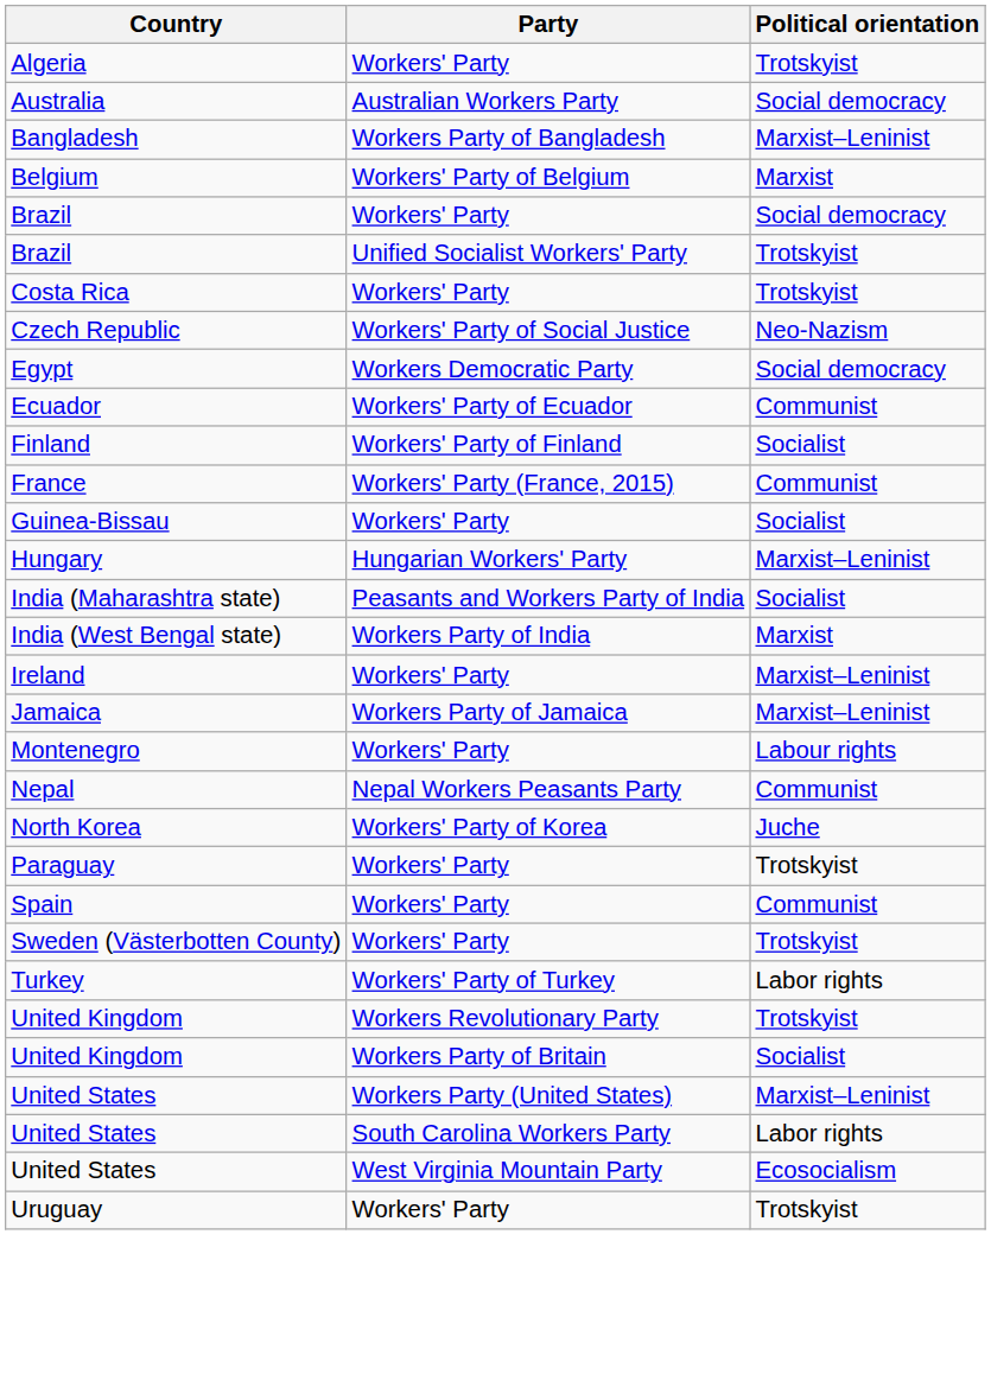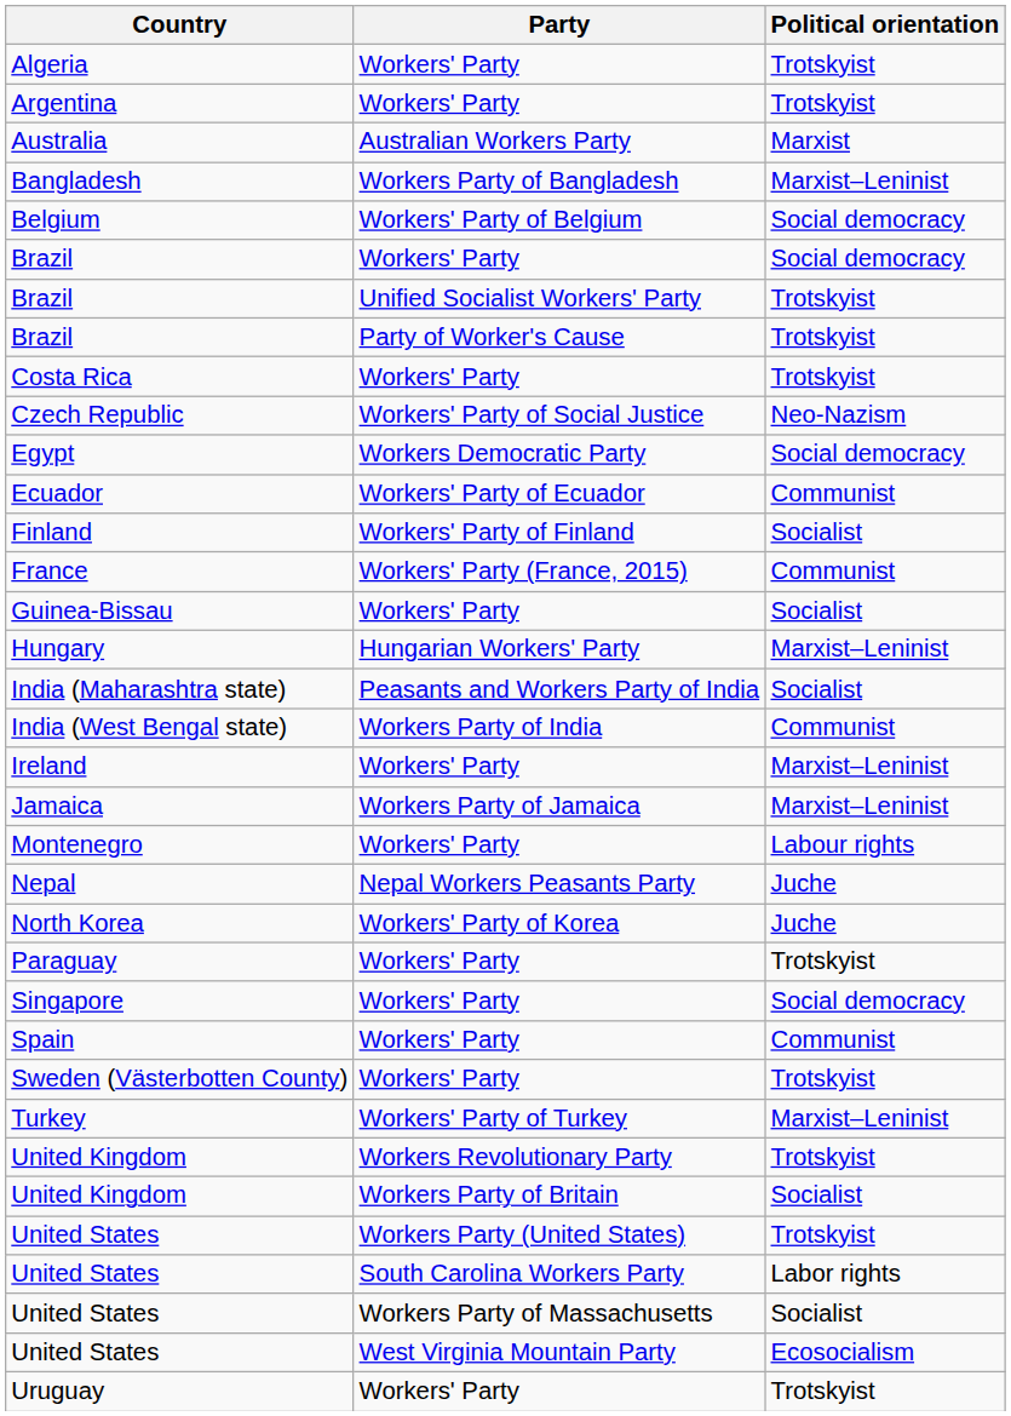+ row: Argentina | Workers' Party | Trotskyist
Australia | Political orientation: Social democracy -> Marxist
Belgium | Political orientation: Marxist -> Social democracy
+ row: Brazil | Party of Worker's Cause | Trotskyist
India (West Bengal state) | Political orientation: Marxist -> Communist
Nepal | Political orientation: Communist -> Juche
+ row: Singapore | Workers' Party | Social democracy
Turkey | Political orientation: Labor rights -> Marxist–Leninist
United States / Workers Party (United States) | Political orientation: Marxist–Leninist -> Trotskyist
+ row: United States | Workers Party of Massachusetts | Socialist
